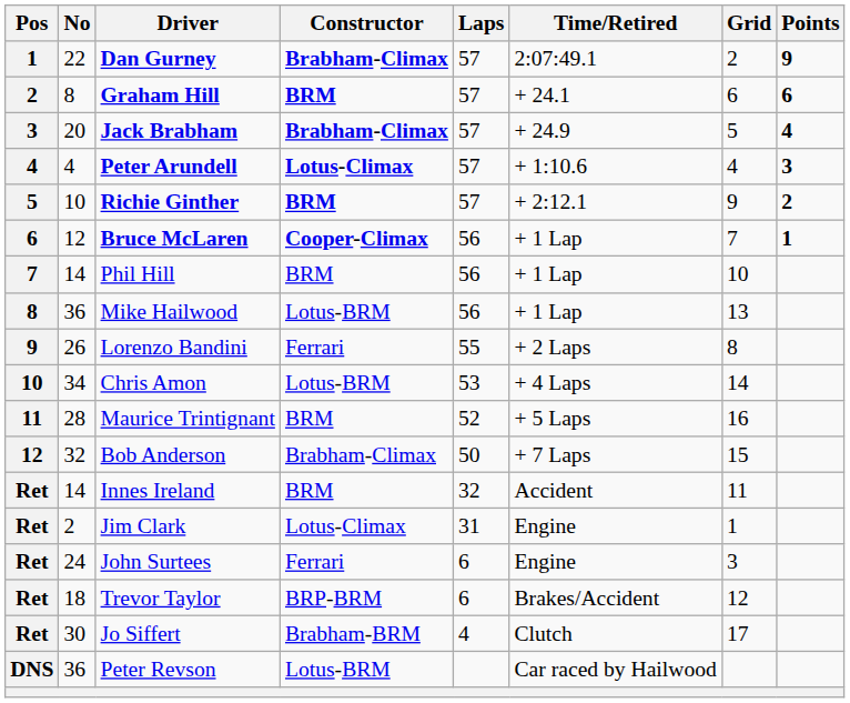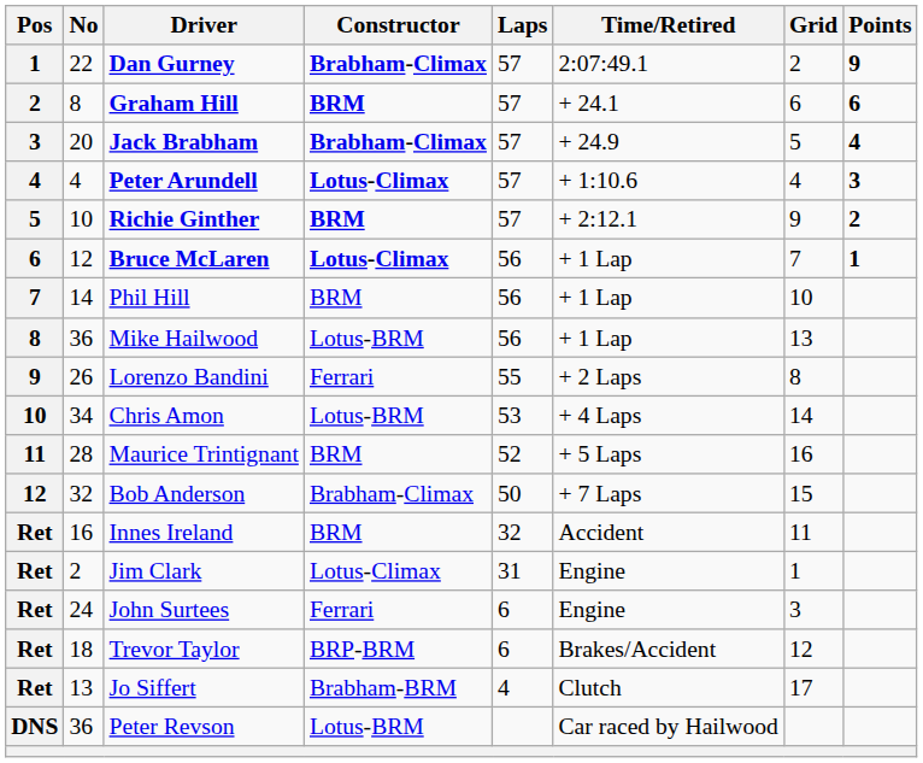Bruce McLaren | Constructor: Cooper-Climax -> Lotus-Climax
Innes Ireland | No: 14 -> 16
Jo Siffert | No: 30 -> 13
